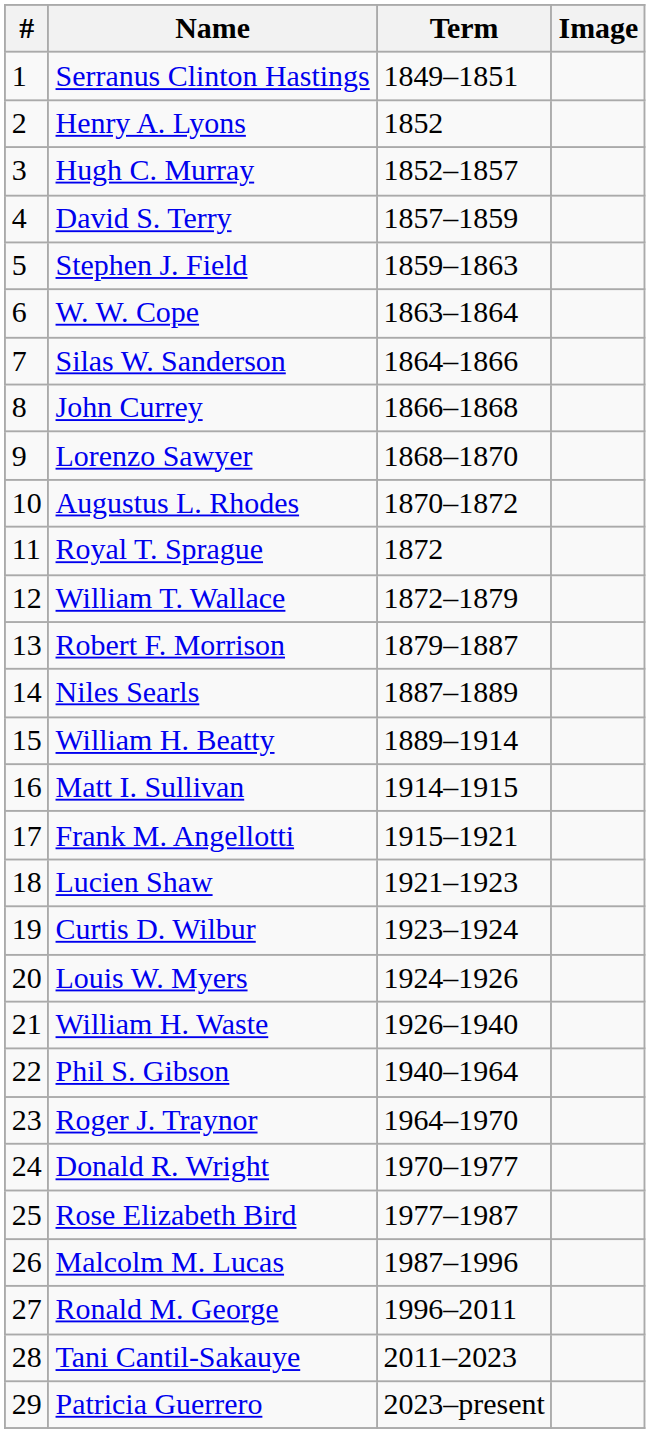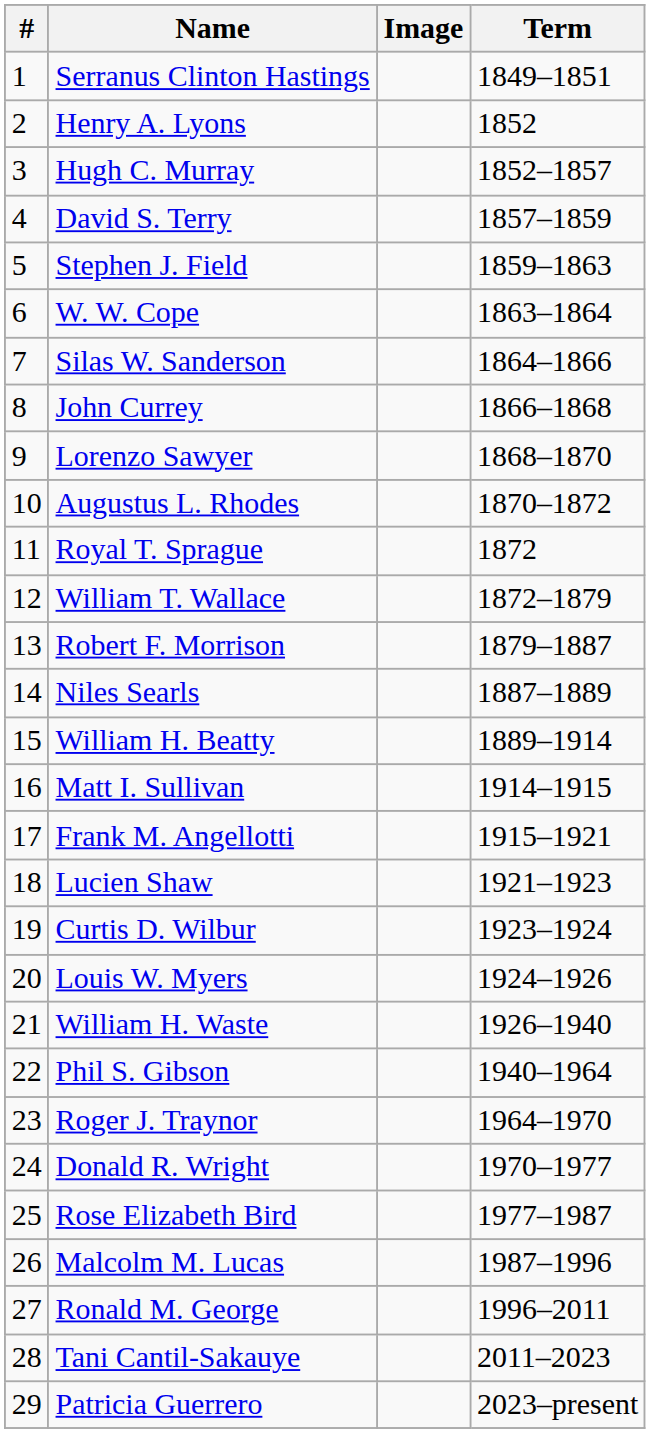columns swapped: Image <-> Term
